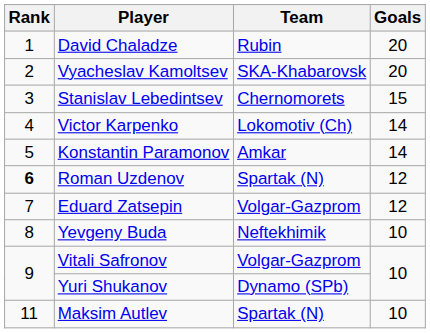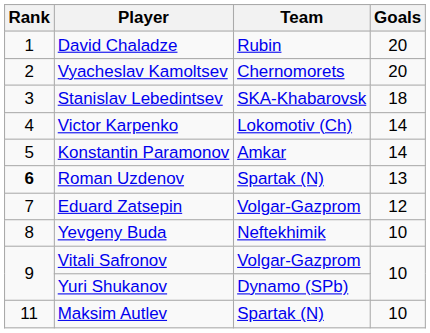Vyacheslav Kamoltsev | Team: SKA-Khabarovsk -> Chernomorets
Stanislav Lebedintsev | Team: Chernomorets -> SKA-Khabarovsk
Stanislav Lebedintsev | Goals: 15 -> 18
Roman Uzdenov | Goals: 12 -> 13
